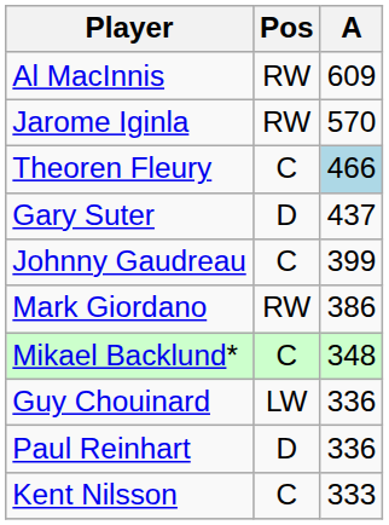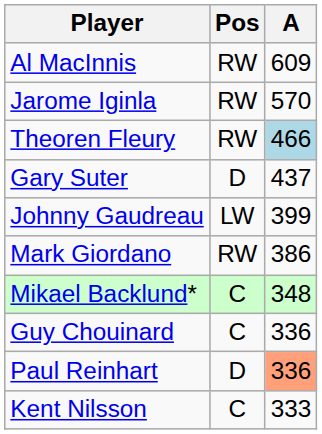Theoren Fleury | Pos: C -> RW
Johnny Gaudreau | Pos: C -> LW
Guy Chouinard | Pos: LW -> C
Paul Reinhart | A: no background -> lightsalmon background
